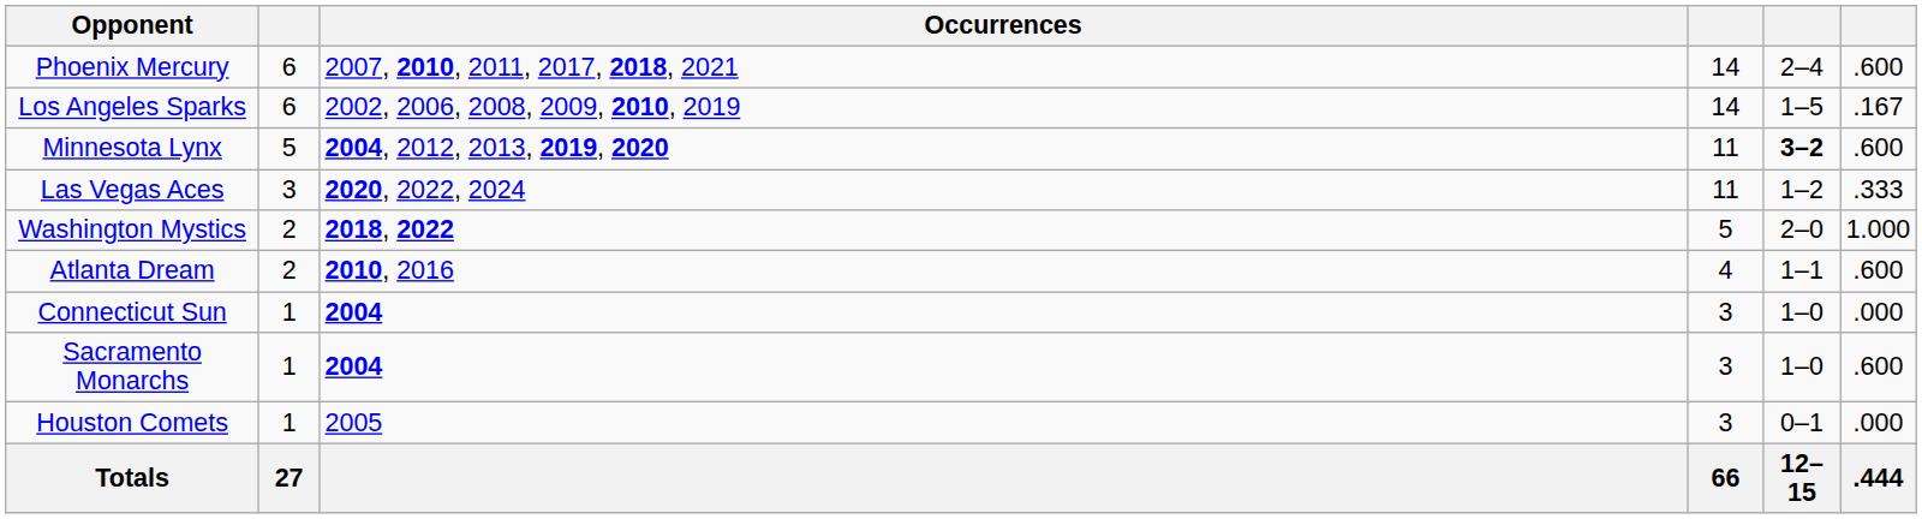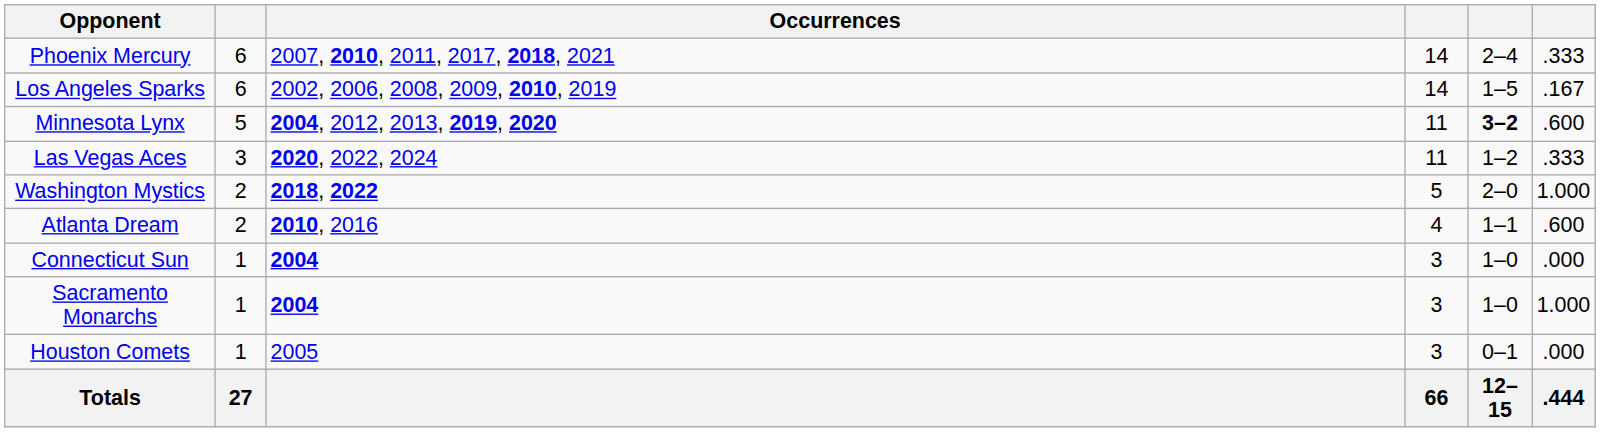Phoenix Mercury | column 6: .600 -> .333
Sacramento Monarchs | column 6: .600 -> 1.000
